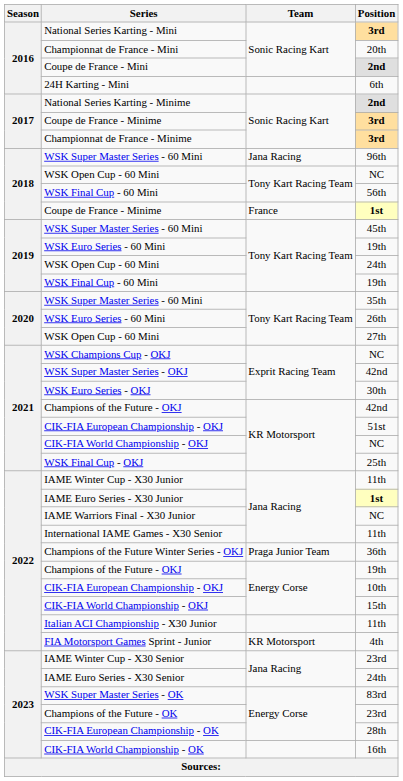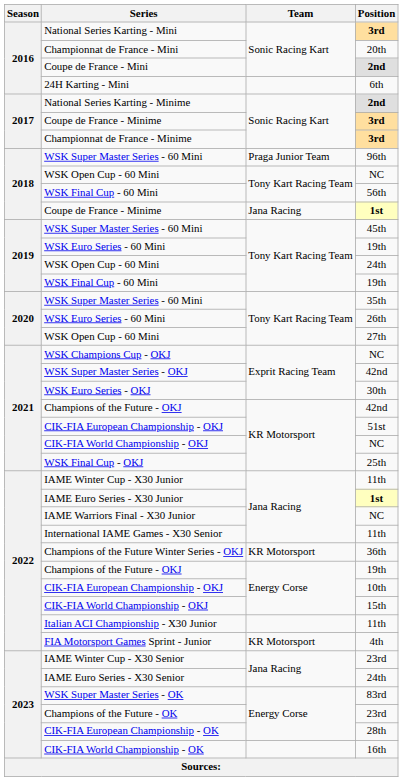WSK Super Master Series - 60 Mini / 96th | Team: Jana Racing -> Praga Junior Team
Coupe de France - Minime / 1st | Team: France -> Jana Racing
Champions of the Future Winter Series - OKJ | Team: Praga Junior Team -> KR Motorsport
